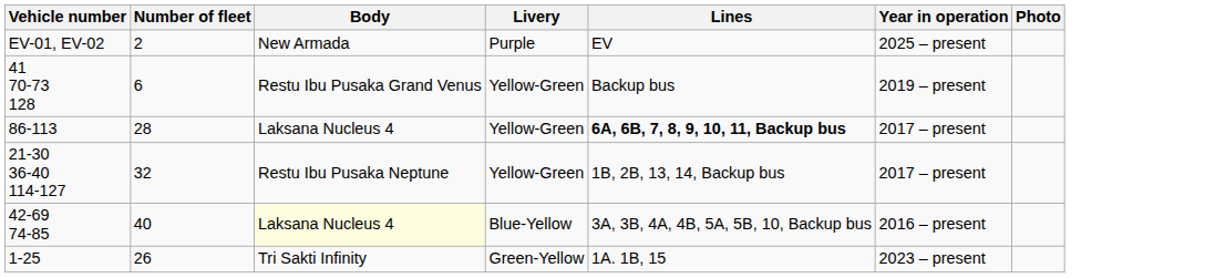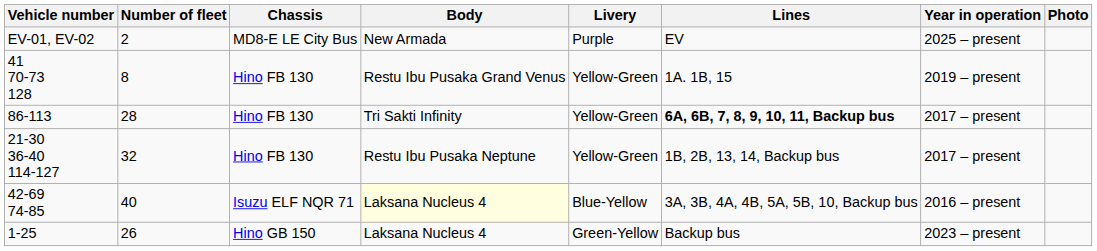+ column: Chassis | MD8-E LE City Bus | Hino FB 130 | Hino FB 130 | Hino FB 130 | Isuzu ELF NQR 71 | Hino GB 150
41 70-73 128 | Number of fleet: 6 -> 8
41 70-73 128 | Lines: Backup bus -> 1A. 1B, 15
86-113 | Body: Laksana Nucleus 4 -> Tri Sakti Infinity
1-25 | Body: Tri Sakti Infinity -> Laksana Nucleus 4
1-25 | Lines: 1A. 1B, 15 -> Backup bus
